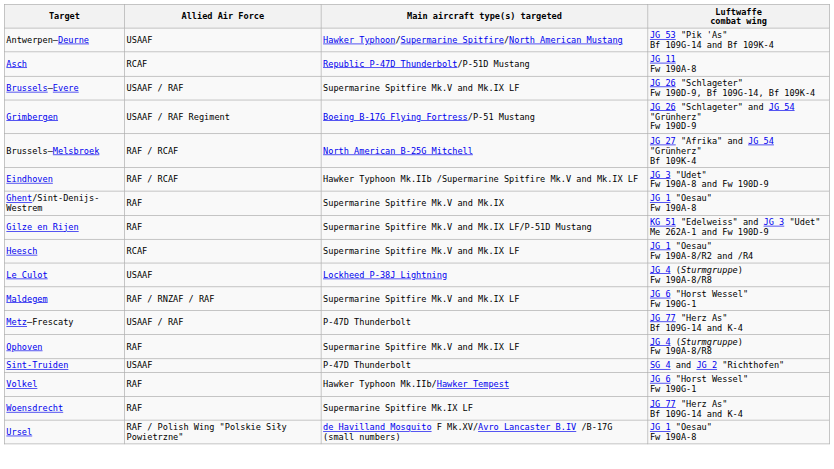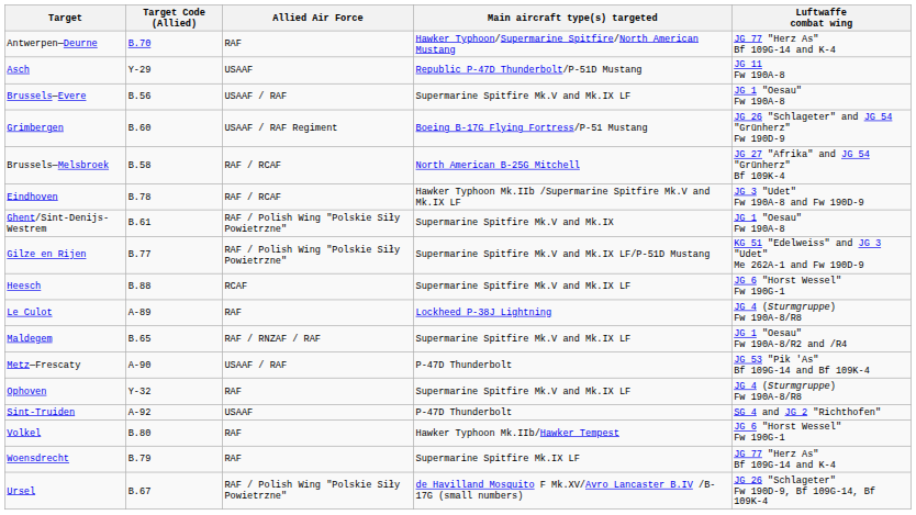+ column: Target Code (Allied) | B.70 | Y-29 | B.56 | B.60 | B.58 | B.78 | B.61 | B.77 | B.88 | A-89 | B.65 | A-90 | Y-32 | A-92 | B.80 | B.79 | B.67
Antwerpen—Deurne | Allied Air Force: USAAF -> RAF
Antwerpen—Deurne | Luftwaffe combat wing: JG 53 "Pik 'As" Bf 109G-14 and Bf 109K-4 -> JG 77 "Herz As" Bf 109G-14 and K-4
Asch | Allied Air Force: RCAF -> USAAF
Brussels—Evere | Luftwaffe combat wing: JG 26 "Schlageter" Fw 190D-9, Bf 109G-14, Bf 109K-4 -> JG 1 "Oesau" Fw 190A-8
Ghent/Sint-Denijs-Westrem | Allied Air Force: RAF -> RAF / Polish Wing "Polskie Siły Powietrzne"
Gilze en Rijen | Allied Air Force: RAF -> RAF / Polish Wing "Polskie Siły Powietrzne"
Heesch | Luftwaffe combat wing: JG 1 "Oesau" Fw 190A-8/R2 and /R4 -> JG 6 "Horst Wessel" Fw 190G-1
Le Culot | Allied Air Force: USAAF -> RAF
Maldegem | Luftwaffe combat wing: JG 6 "Horst Wessel" Fw 190G-1 -> JG 1 "Oesau" Fw 190A-8/R2 and /R4
Metz—Frescaty | Luftwaffe combat wing: JG 77 "Herz As" Bf 109G-14 and K-4 -> JG 53 "Pik 'As" Bf 109G-14 and Bf 109K-4
Ursel | Luftwaffe combat wing: JG 1 "Oesau" Fw 190A-8 -> JG 26 "Schlageter" Fw 190D-9, Bf 109G-14, Bf 109K-4
